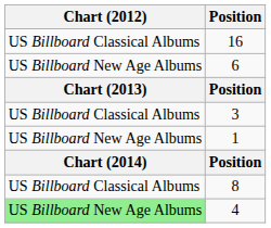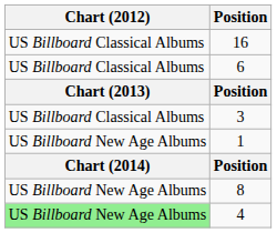6 | Chart (2012): US Billboard New Age Albums -> US Billboard Classical Albums
8 | Chart (2012): US Billboard Classical Albums -> US Billboard New Age Albums
